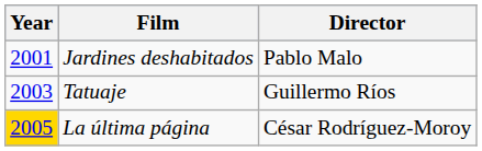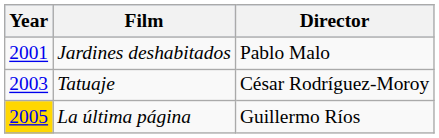Tatuaje | Director: Guillermo Ríos -> César Rodríguez-Moroy
La última página | Director: César Rodríguez-Moroy -> Guillermo Ríos
